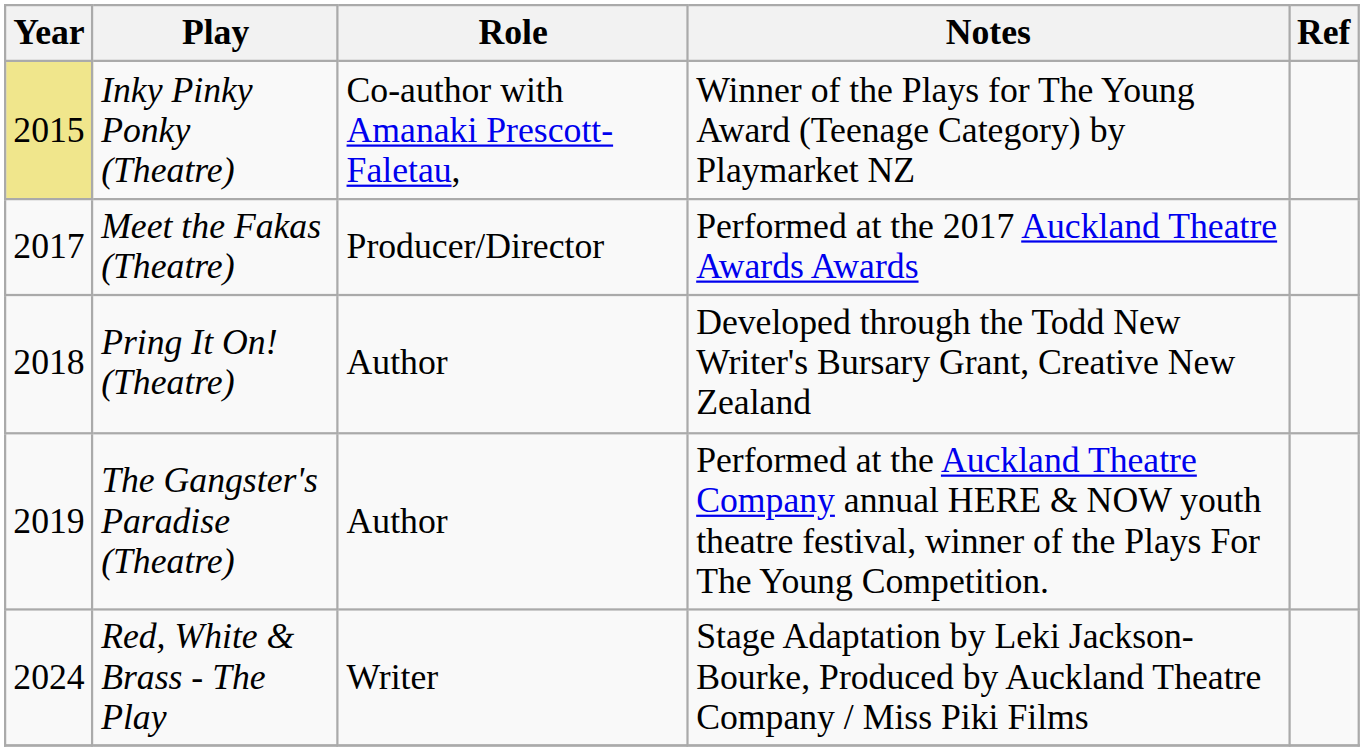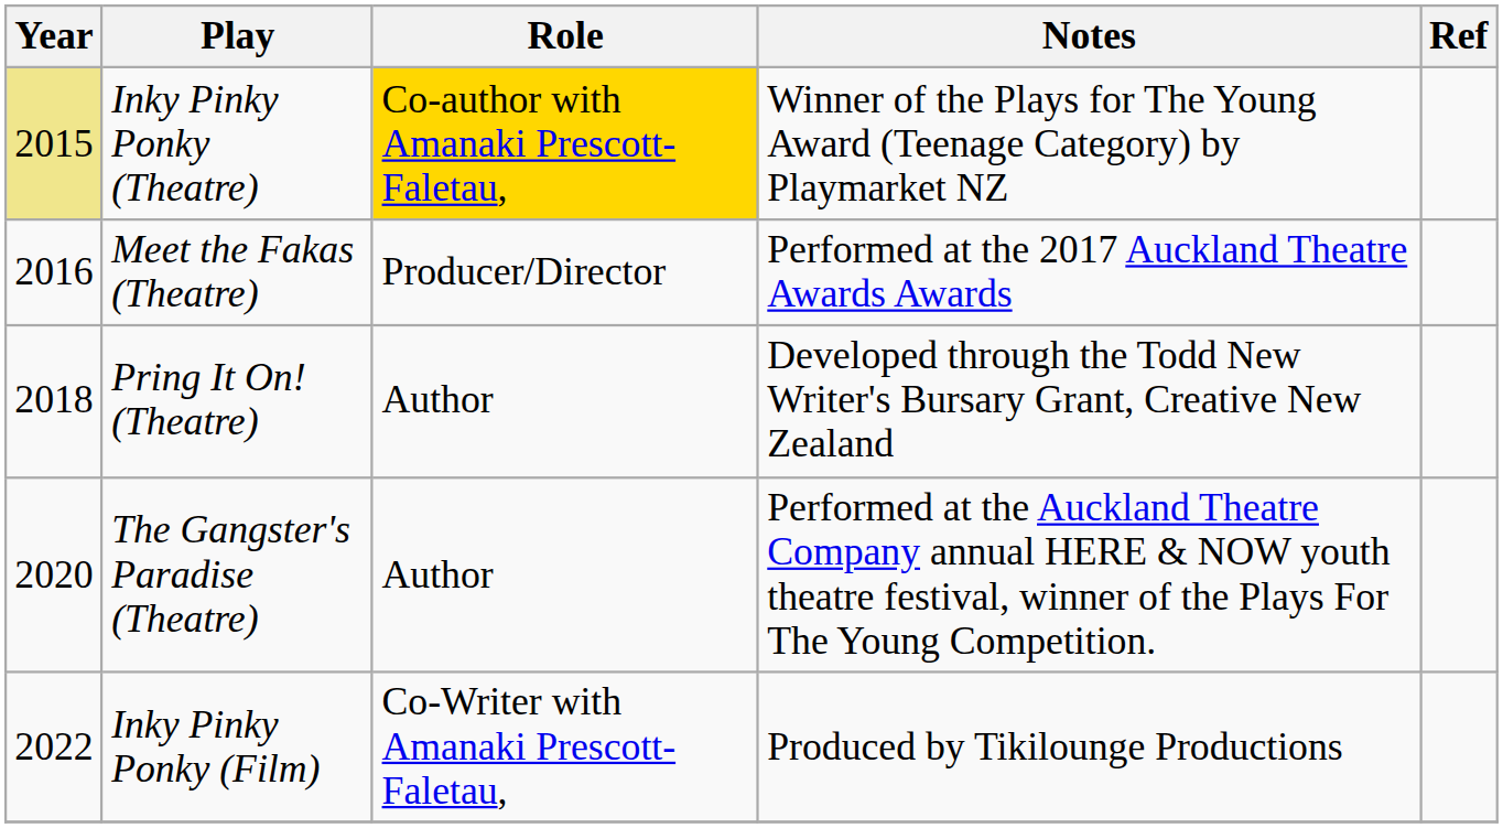Inky Pinky Ponky (Theatre) | Role: no background -> gold background
Meet the Fakas (Theatre) | Year: 2017 -> 2016
The Gangster's Paradise (Theatre) | Year: 2019 -> 2020
+ row: 2022 | Inky Pinky Ponky (Film) | Co-Writer with Amanaki Prescott-Faletau, | Produced by Tikilounge Productions
- row: 2024 | Red, White & Brass - The Play | Writer | Stage Adaptation by Leki Jackson-Bourke, Produced by Auckland Theatre Company / Miss Piki Films
